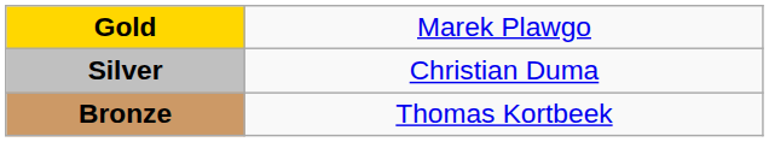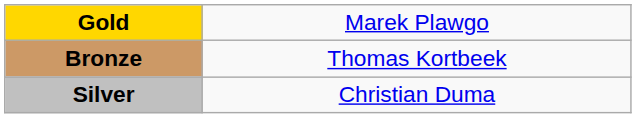rows swapped: Silver <-> Bronze
